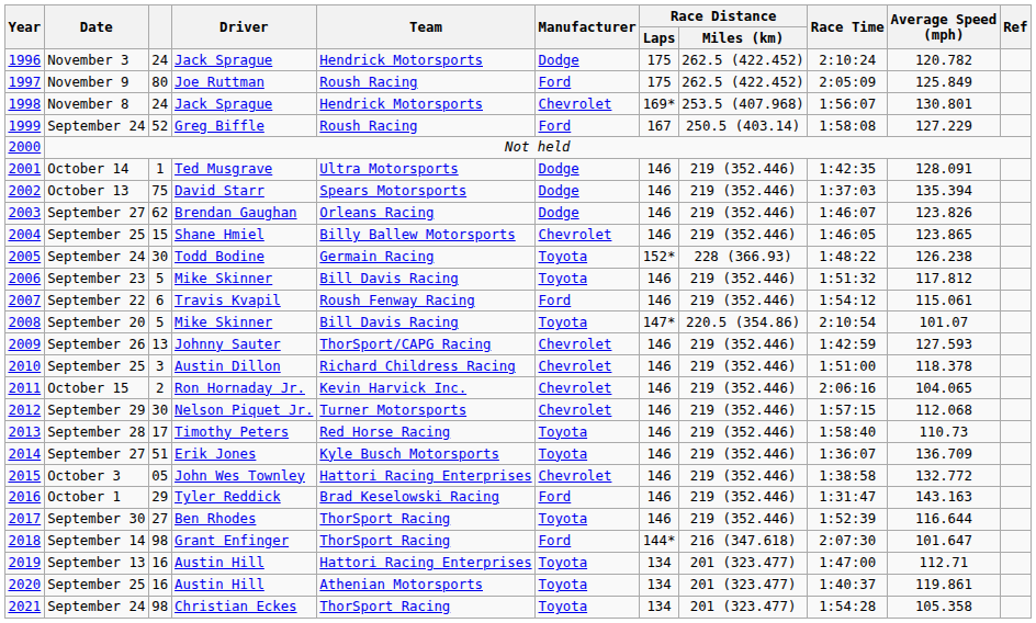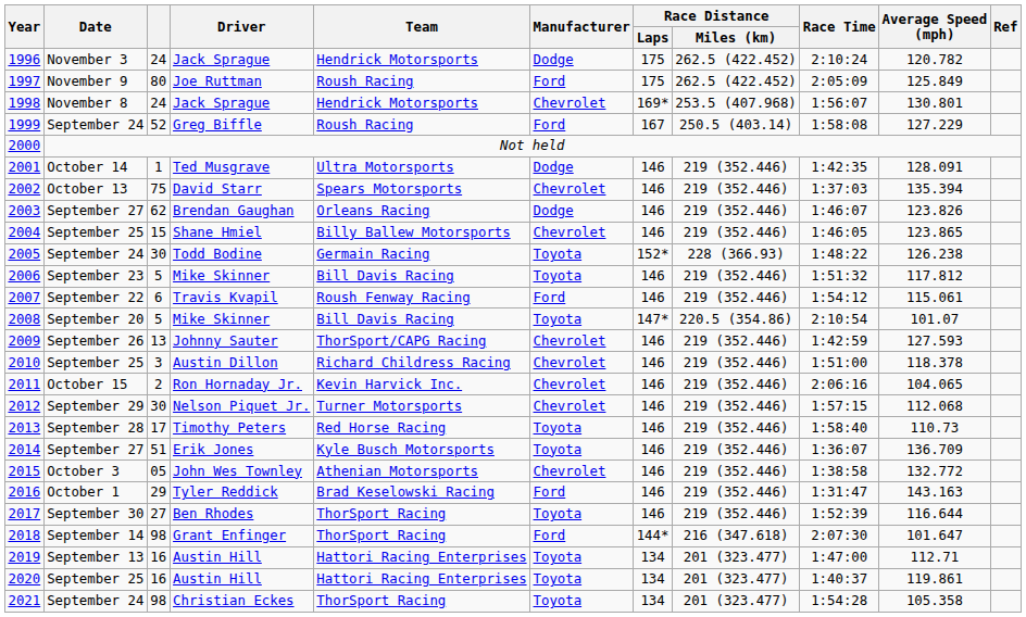2002 | Manufacturer: Dodge -> Chevrolet
2015 | Team: Hattori Racing Enterprises -> Athenian Motorsports
2020 | Team: Athenian Motorsports -> Hattori Racing Enterprises
